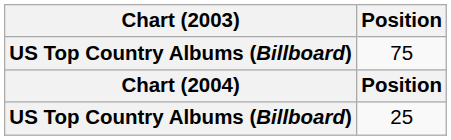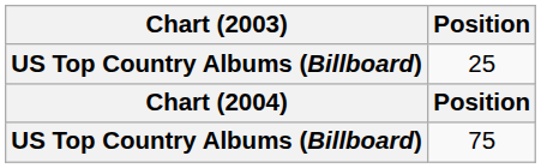rows swapped: 25 <-> 75
